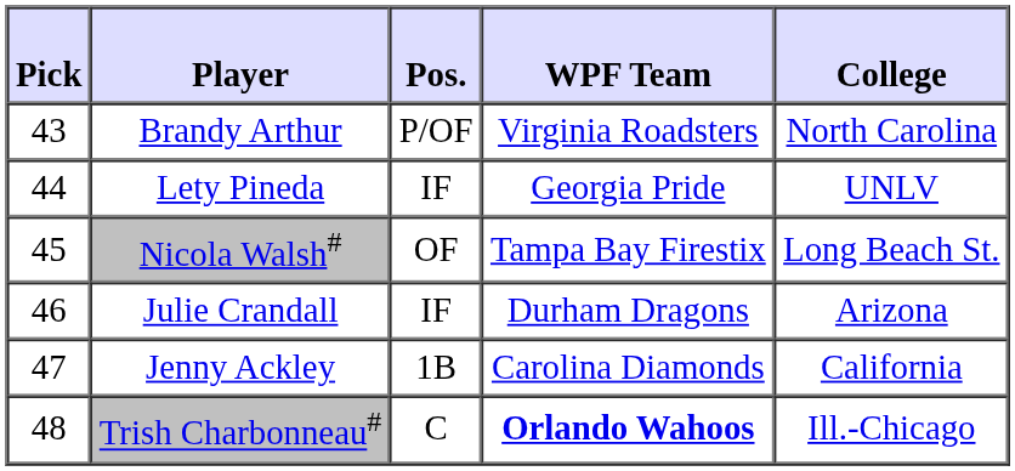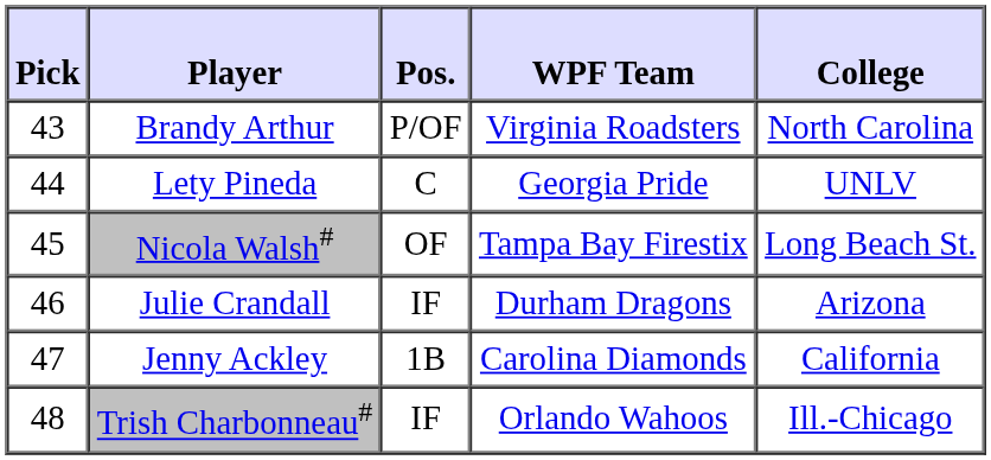Lety Pineda | Pos.: IF -> C
Trish Charbonneau# | Pos.: C -> IF
Trish Charbonneau# | WPF Team: bold -> normal
